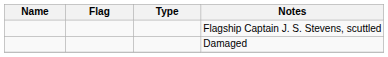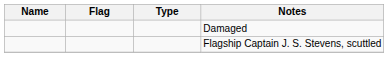rows swapped: Flagship Captain J. S. Stevens, scuttled <-> Damaged
